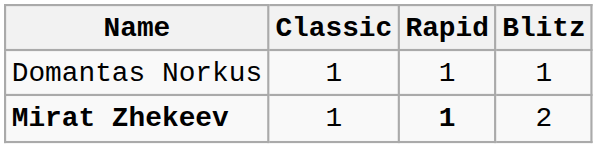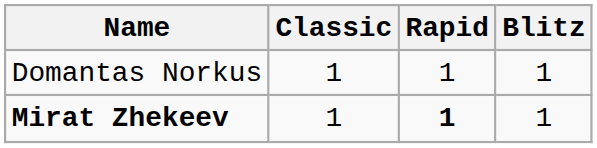Mirat Zhekeev | Blitz: 2 -> 1
